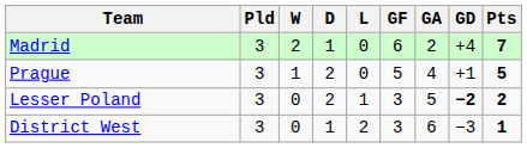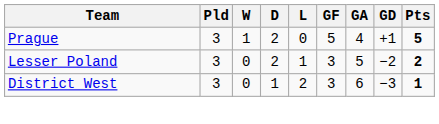- row: Madrid | 3 | 2 | 1 | 0 | 6 | 2 | +4 | 7
Lesser Poland | GD: bold -> normal
